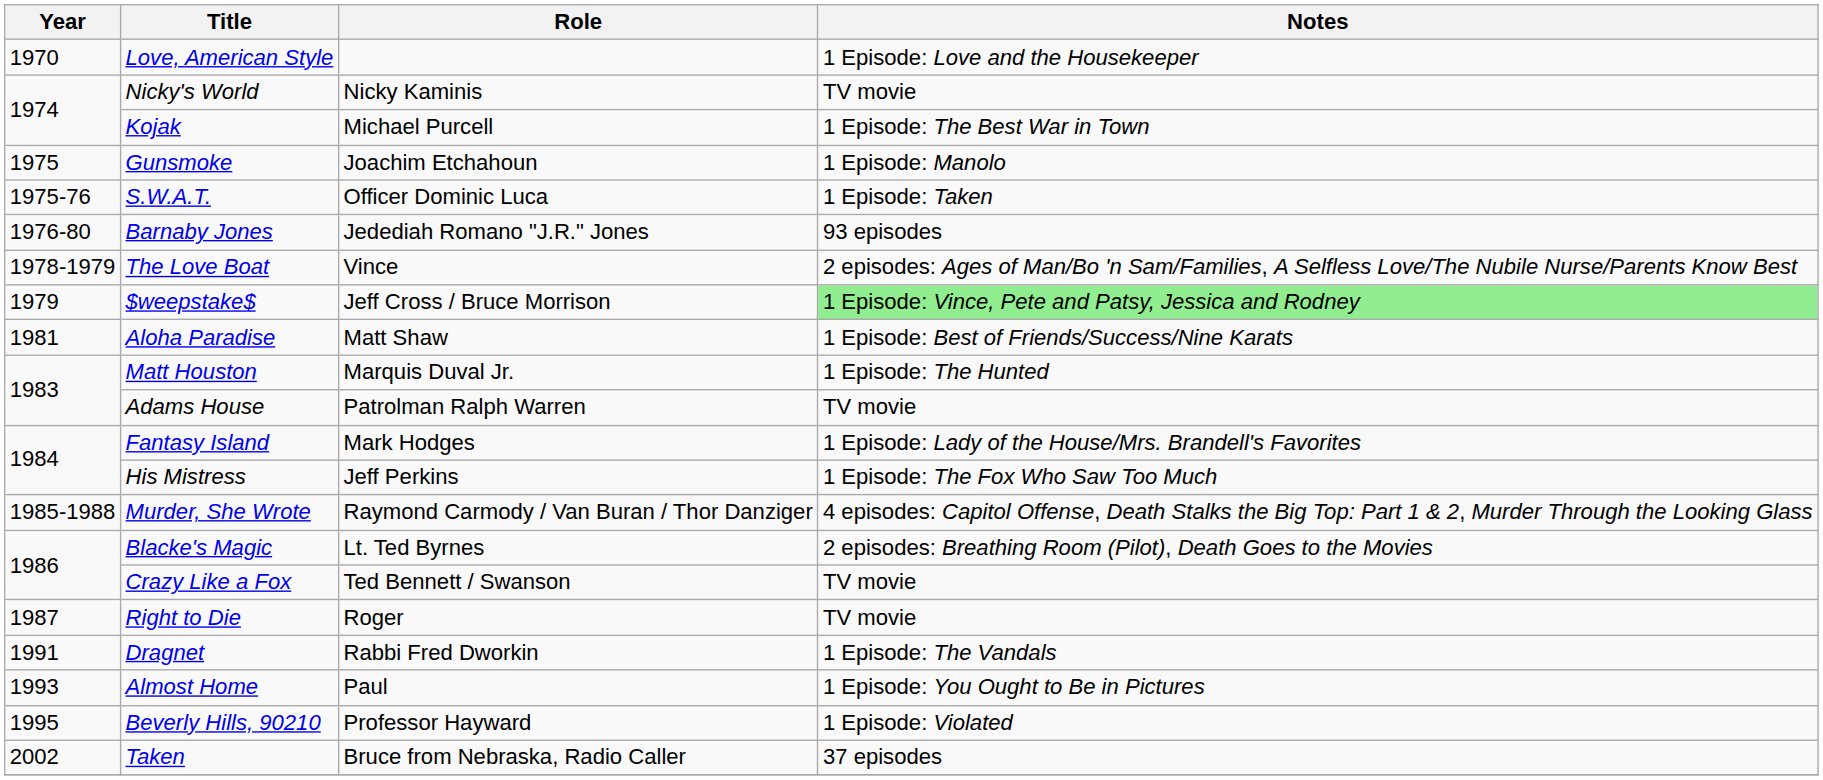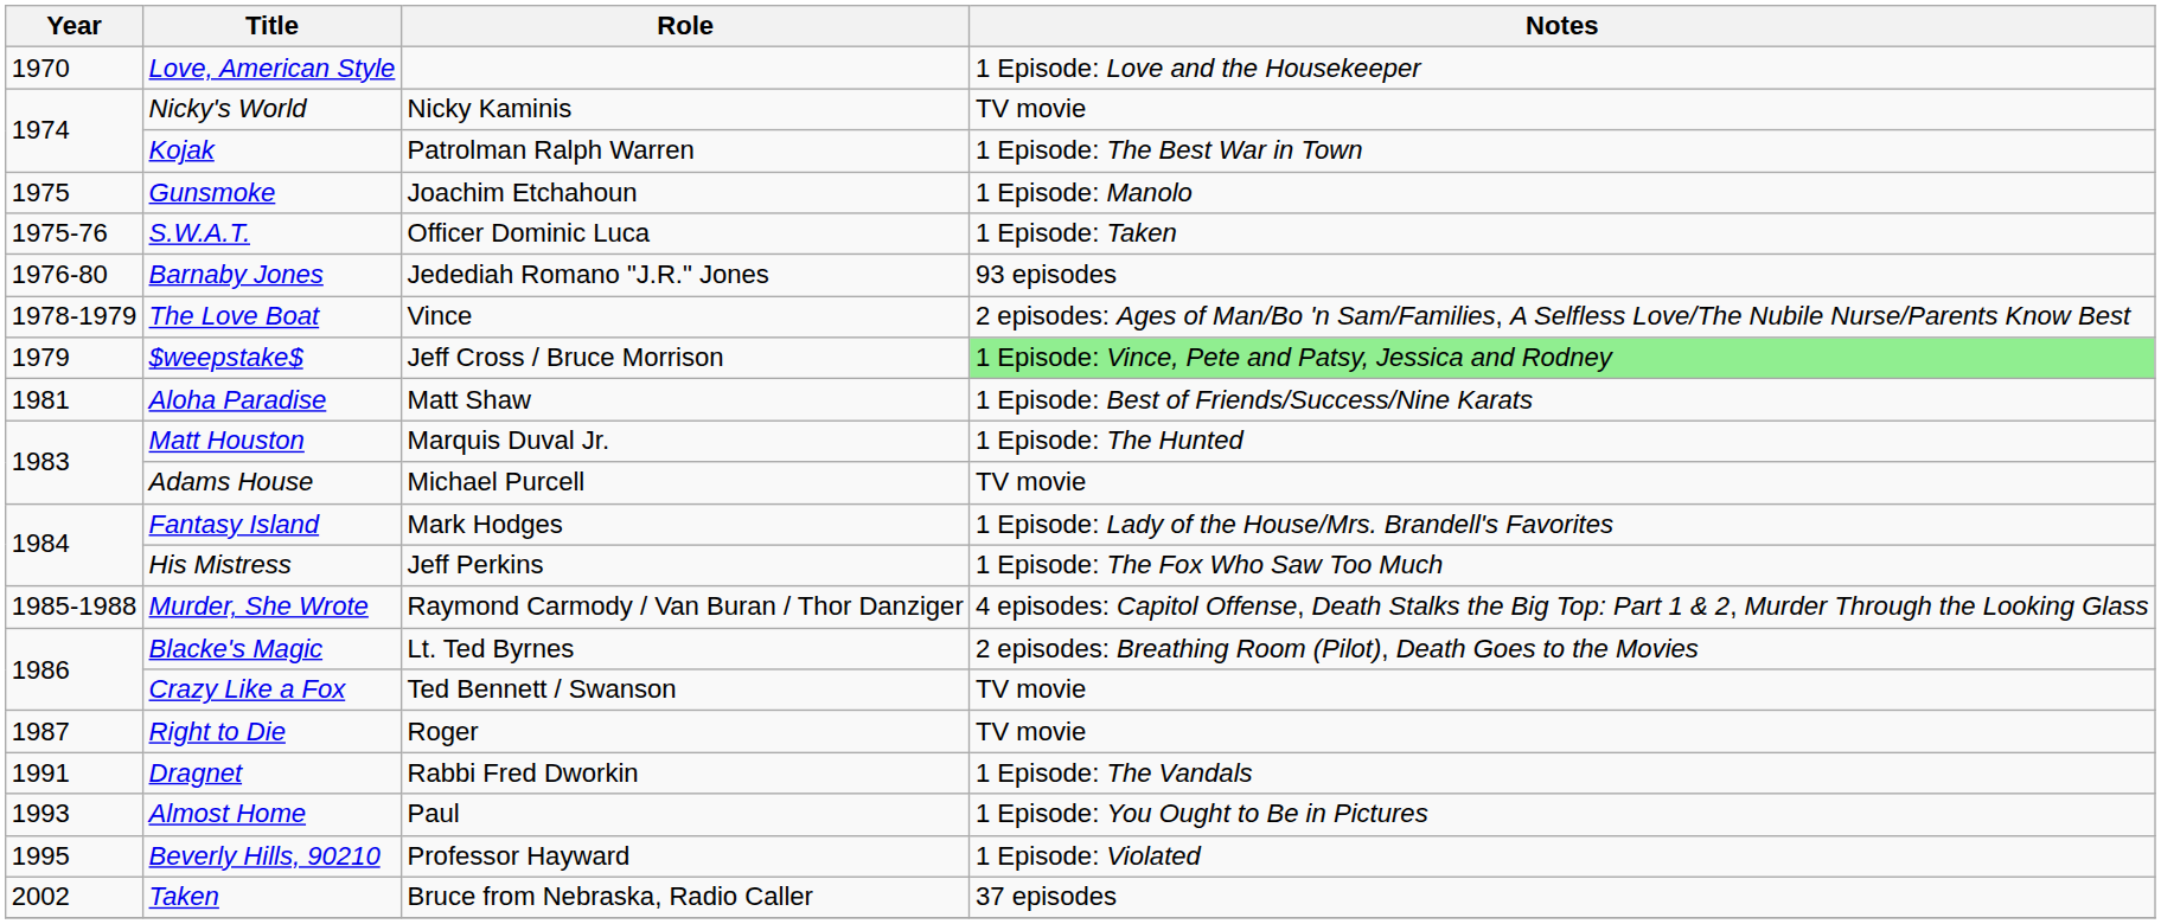Kojak | Role: Michael Purcell -> Patrolman Ralph Warren
Adams House | Role: Patrolman Ralph Warren -> Michael Purcell
